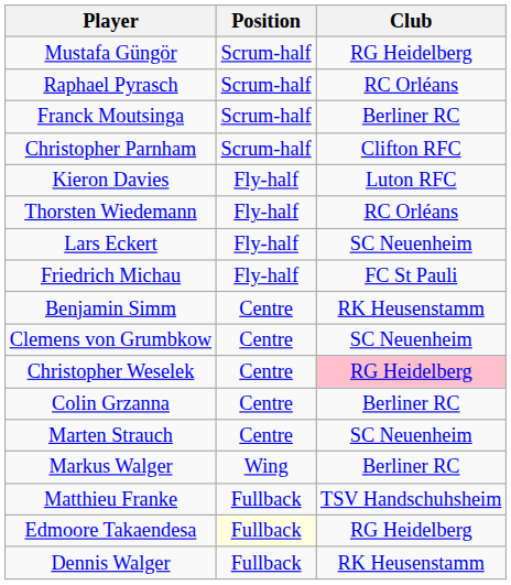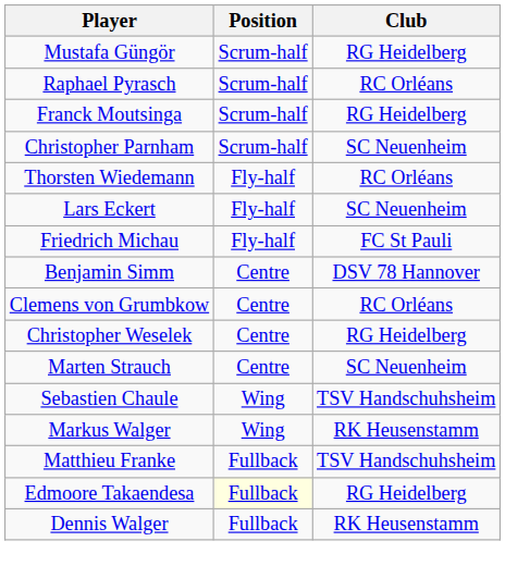Franck Moutsinga | Club: Berliner RC -> RG Heidelberg
Christopher Parnham | Club: Clifton RFC -> SC Neuenheim
- row: Kieron Davies | Fly-half | Luton RFC
Benjamin Simm | Club: RK Heusenstamm -> DSV 78 Hannover
Clemens von Grumbkow | Club: SC Neuenheim -> RC Orléans
Christopher Weselek | Club: pink background -> no background
- row: Colin Grzanna | Centre | Berliner RC
+ row: Sebastien Chaule | Wing | TSV Handschuhsheim
Markus Walger | Club: Berliner RC -> RK Heusenstamm
